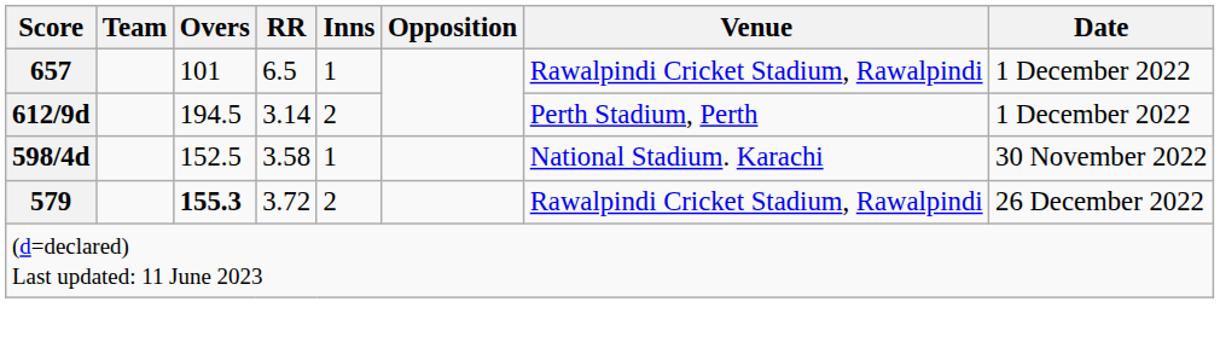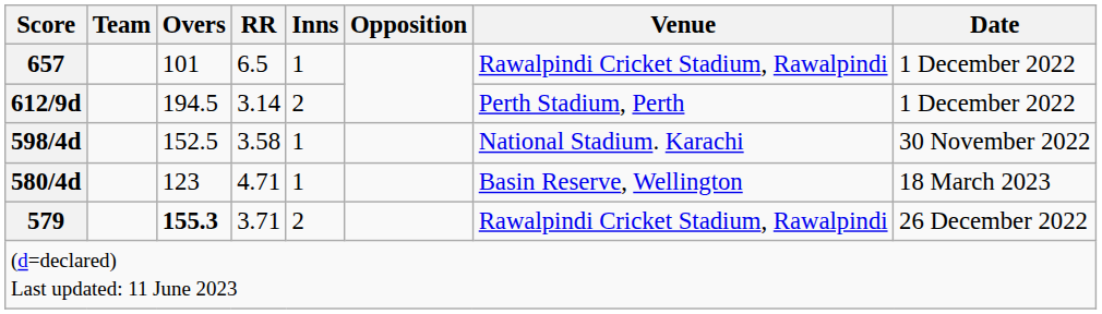+ row: 580/4d | 123 | 4.71 | 1 | Basin Reserve, Wellington | 18 March 2023
579 | RR: 3.72 -> 3.71
